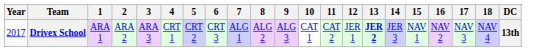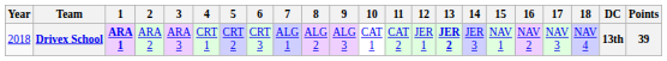+ column: Points | 39
Drivex School | Year: 2017 -> 2018
Drivex School | 1: normal -> bold
